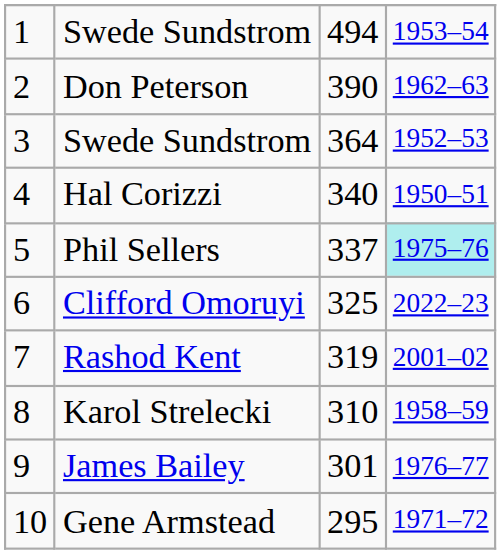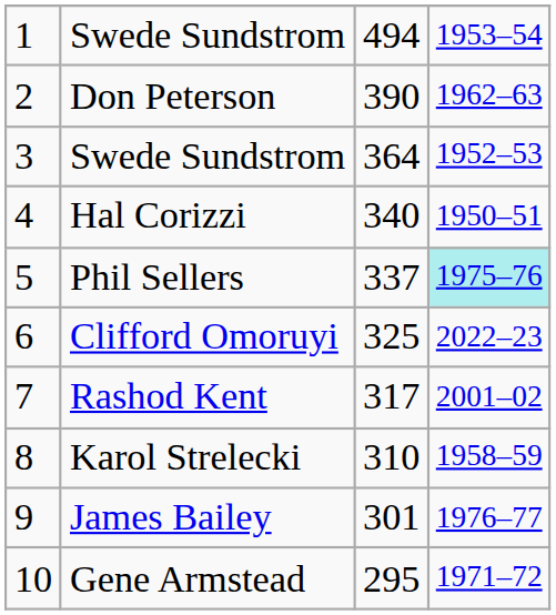Rashod Kent | column 3: 319 -> 317
